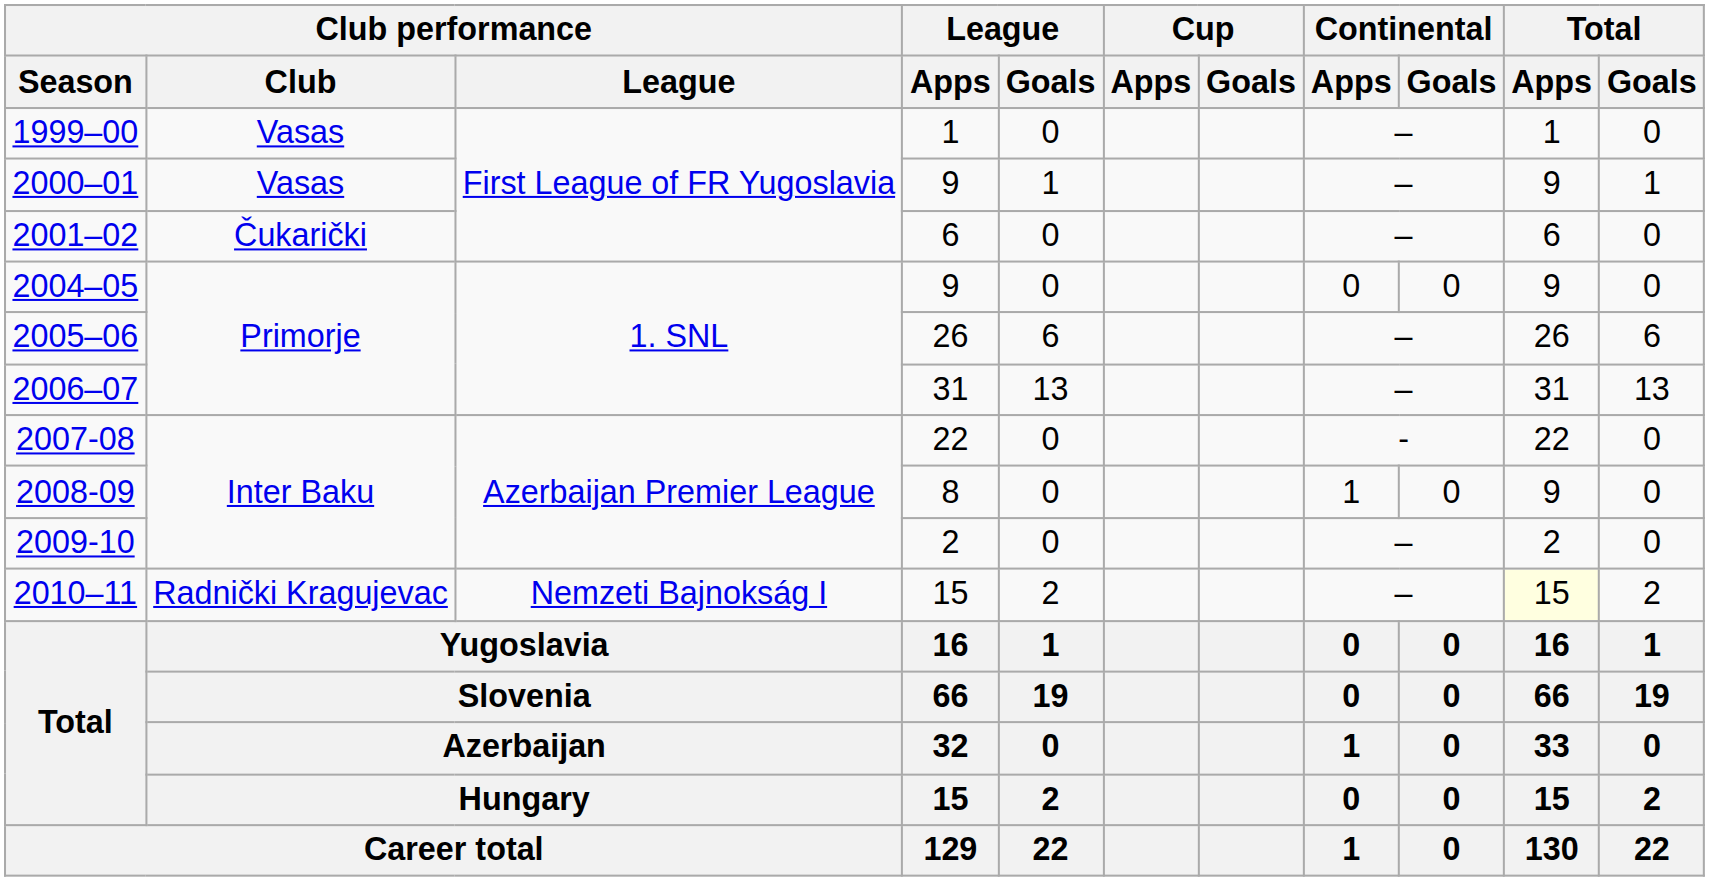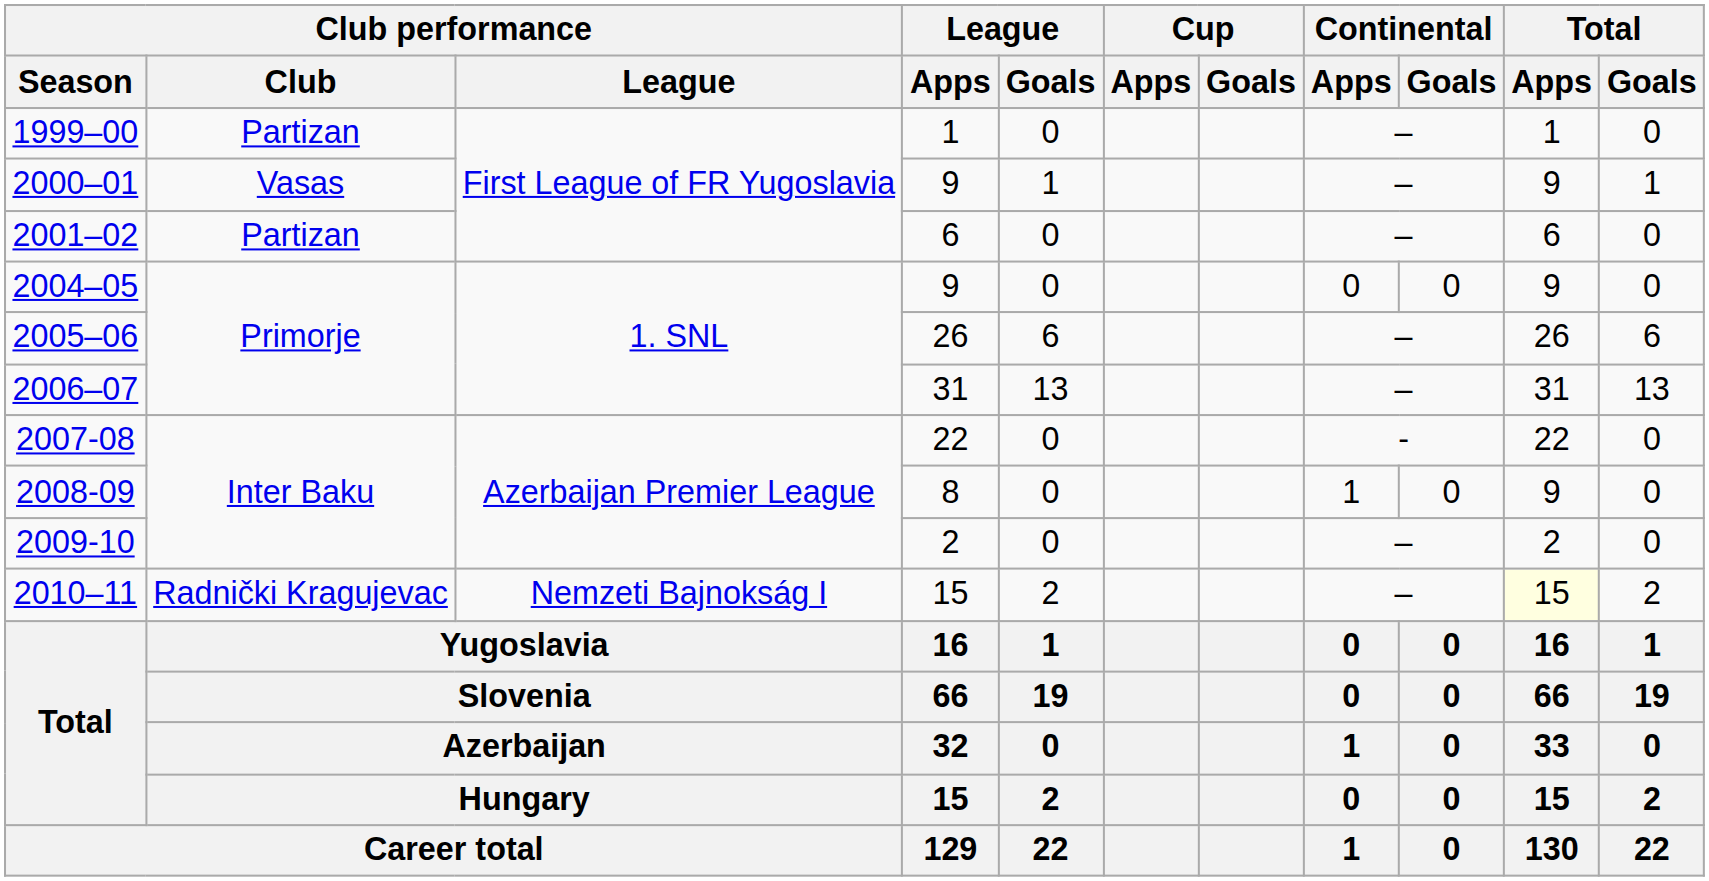1999–00 | Club performance / Club: Vasas -> Partizan
2001–02 | Club performance / Club: Čukarički -> Partizan
